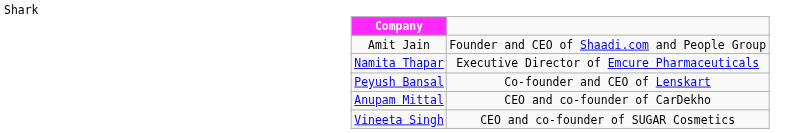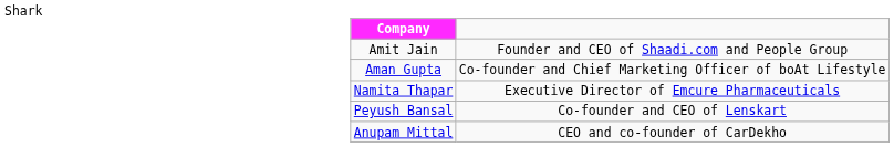+ row: Aman Gupta | Co-founder and Chief Marketing Officer of boAt Lifestyle
- row: Vineeta Singh | CEO and co-founder of SUGAR Cosmetics
